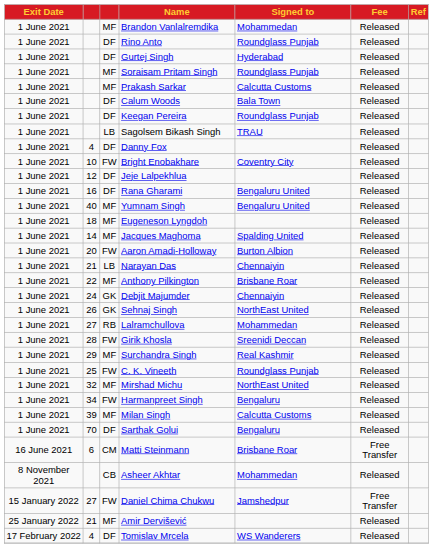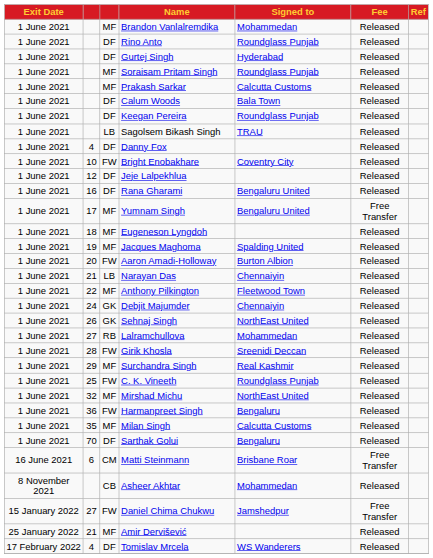Yumnam Singh | column 2: 40 -> 17
Yumnam Singh | Fee: Released -> Free Transfer
Jacques Maghoma | column 2: 14 -> 19
Anthony Pilkington | Signed to: Brisbane Roar -> Fleetwood Town
Harmanpreet Singh | column 2: 34 -> 36
Milan Singh | column 2: 39 -> 35
